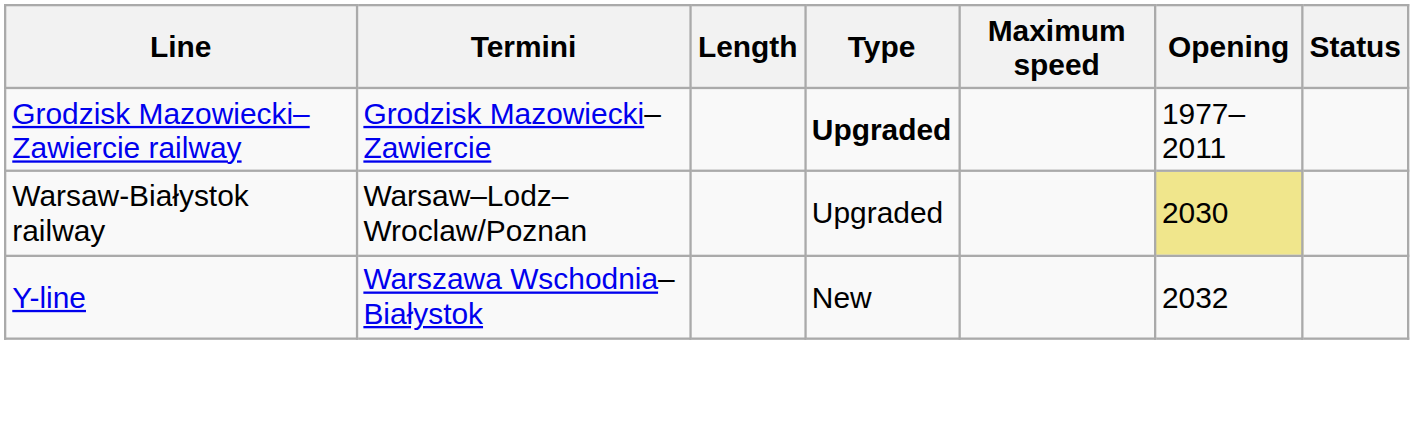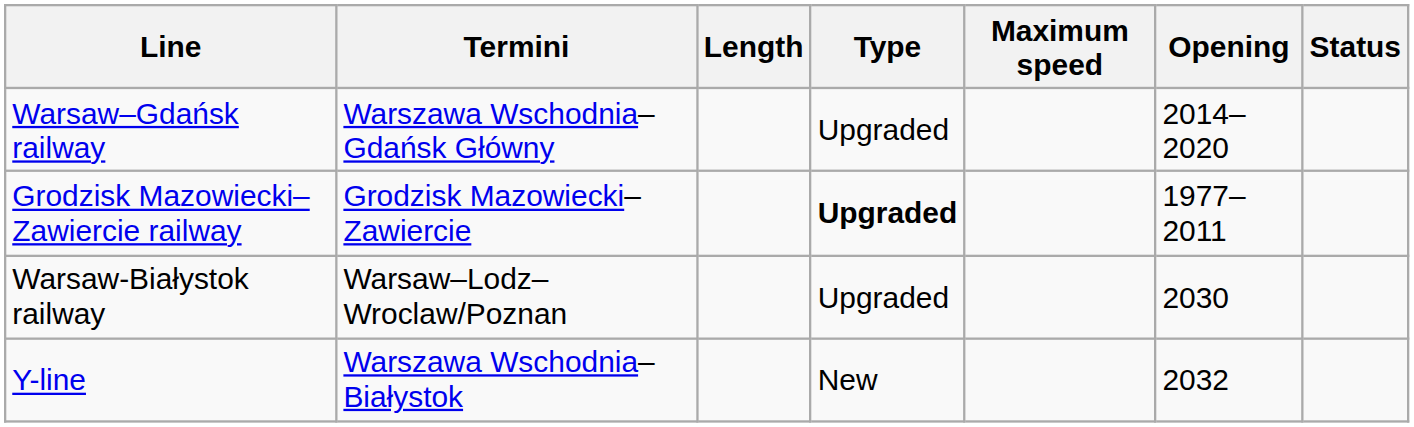+ row: Warsaw–Gdańsk railway | Warszawa Wschodnia–Gdańsk Główny | Upgraded | 2014–2020
Warsaw-Białystok railway | Opening: khaki background -> no background
